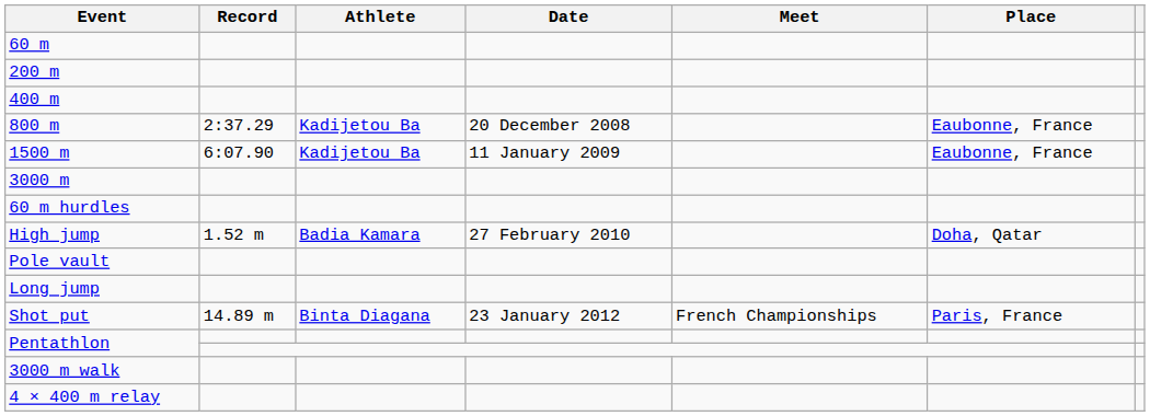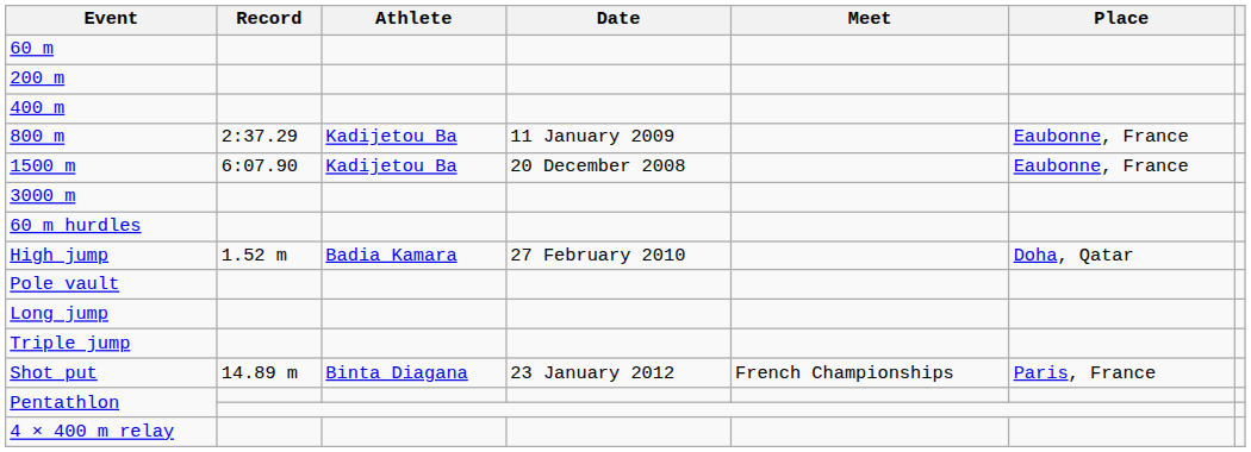800 m | Date: 20 December 2008 -> 11 January 2009
1500 m | Date: 11 January 2009 -> 20 December 2008
+ row: Triple jump
- row: 3000 m walk
